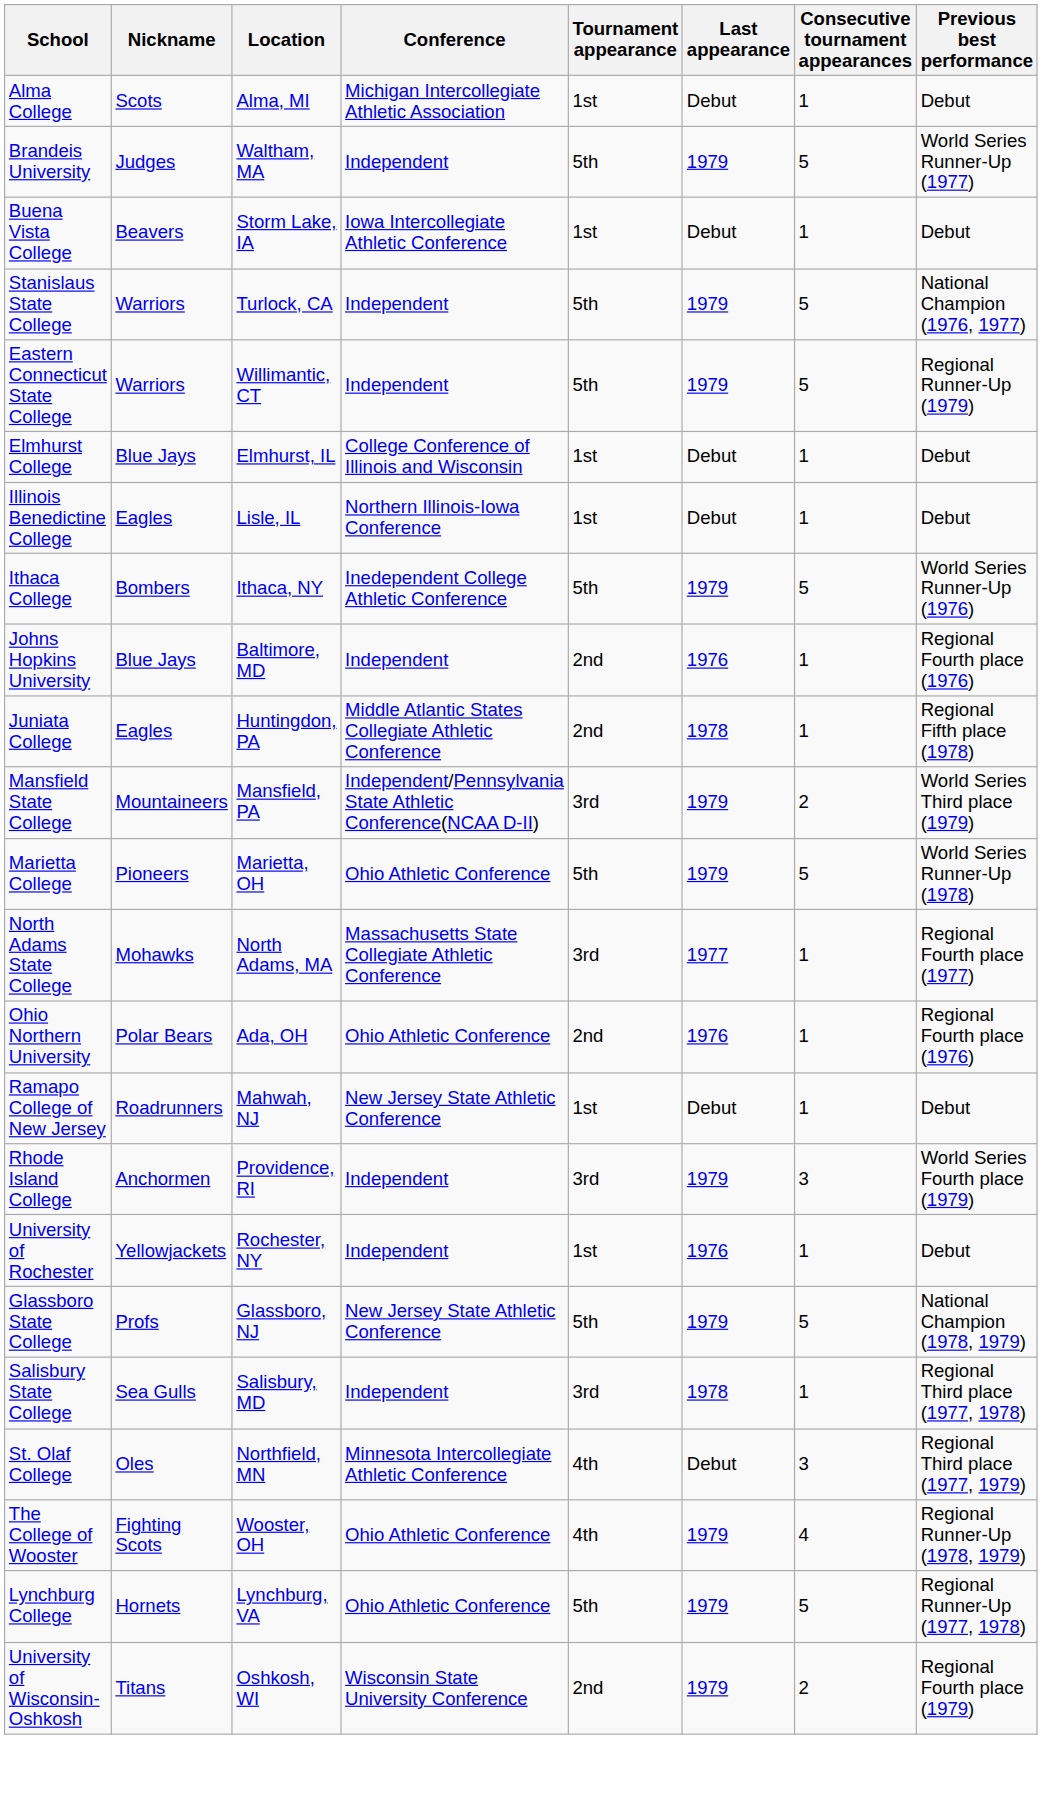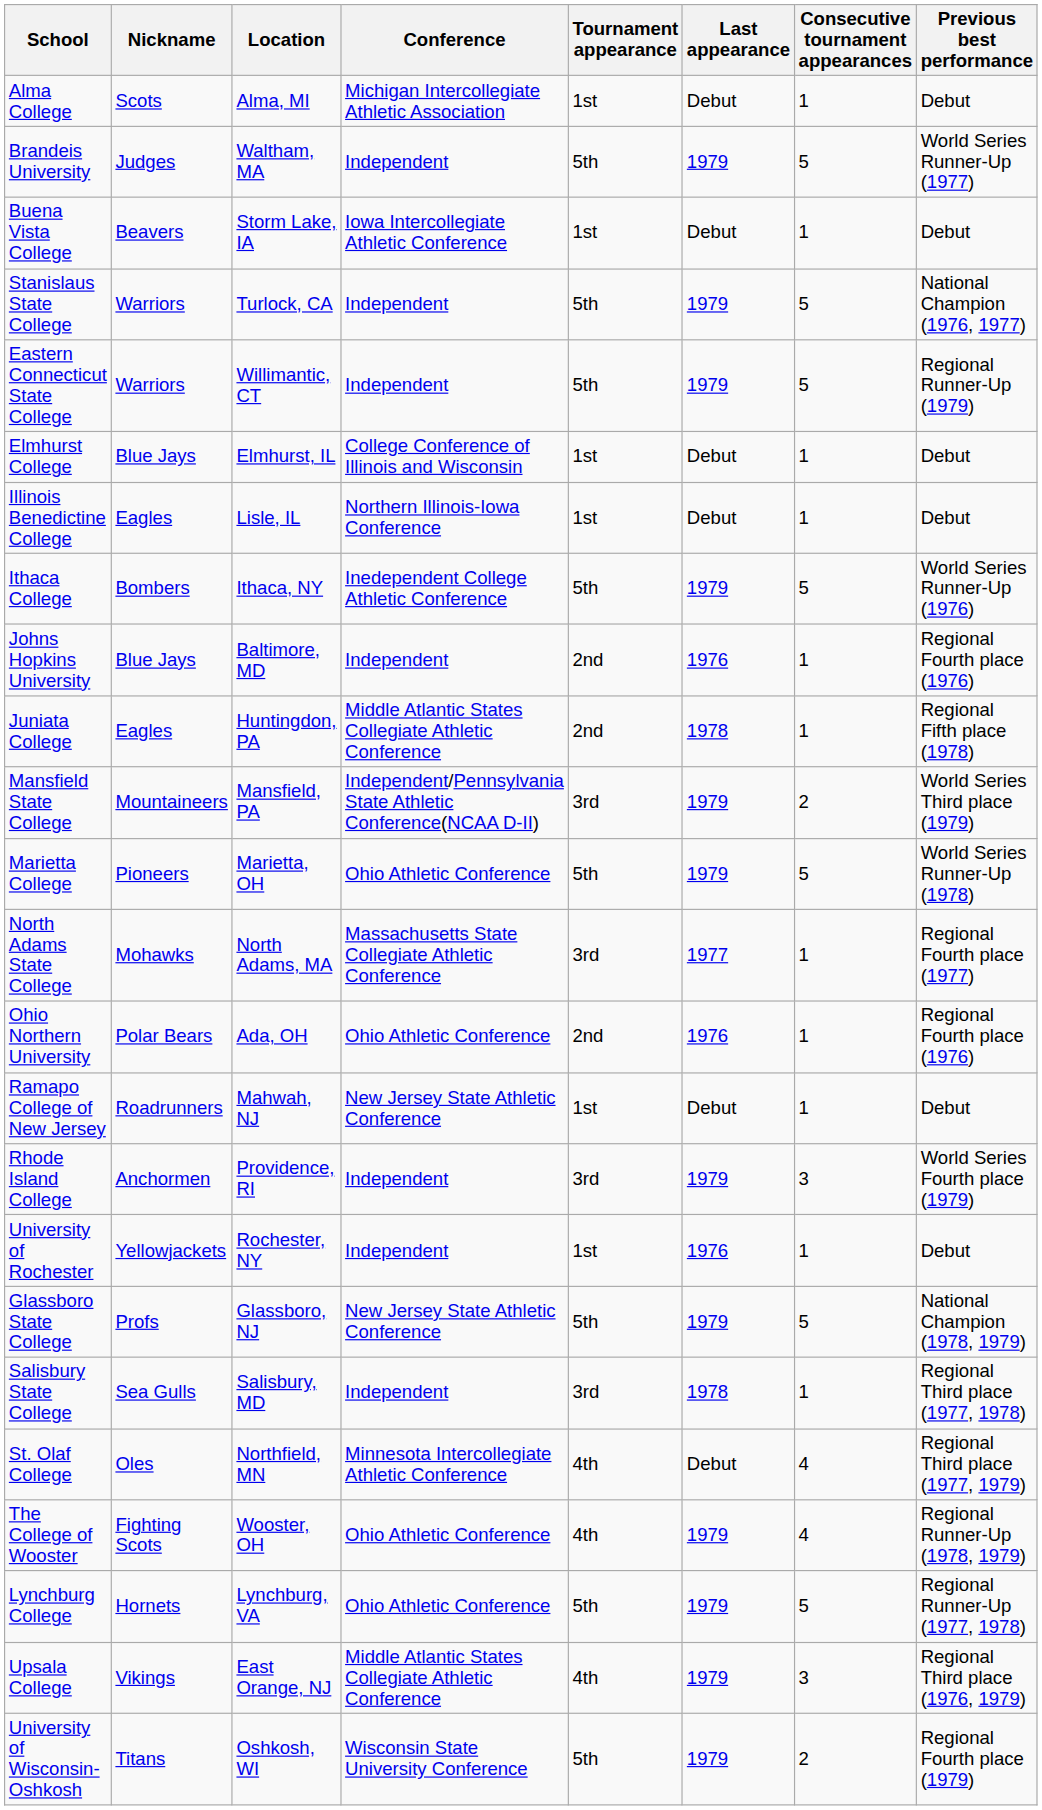St. Olaf College | Consecutive tournament appearances: 3 -> 4
+ row: Upsala College | Vikings | East Orange, NJ | Middle Atlantic States Collegiate Athletic Conference | 4th | 1979 | 3 | Regional Third place (1976, 1979)
University of Wisconsin-Oshkosh | Tournament appearance: 2nd -> 5th
